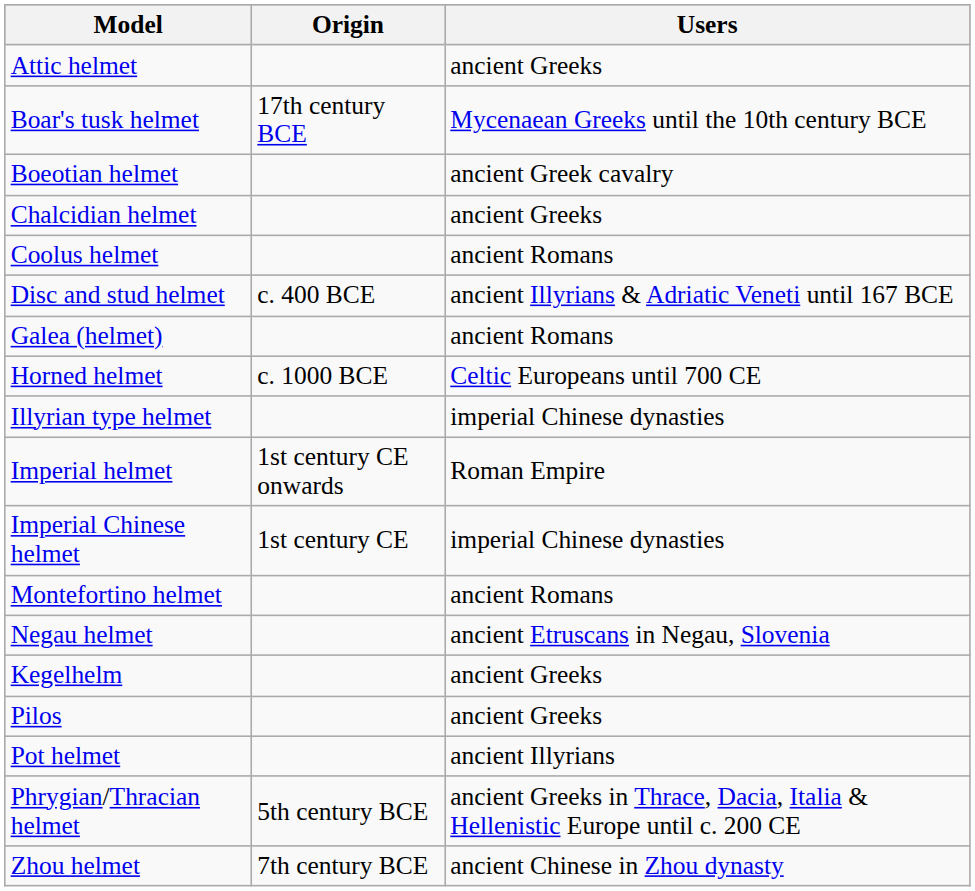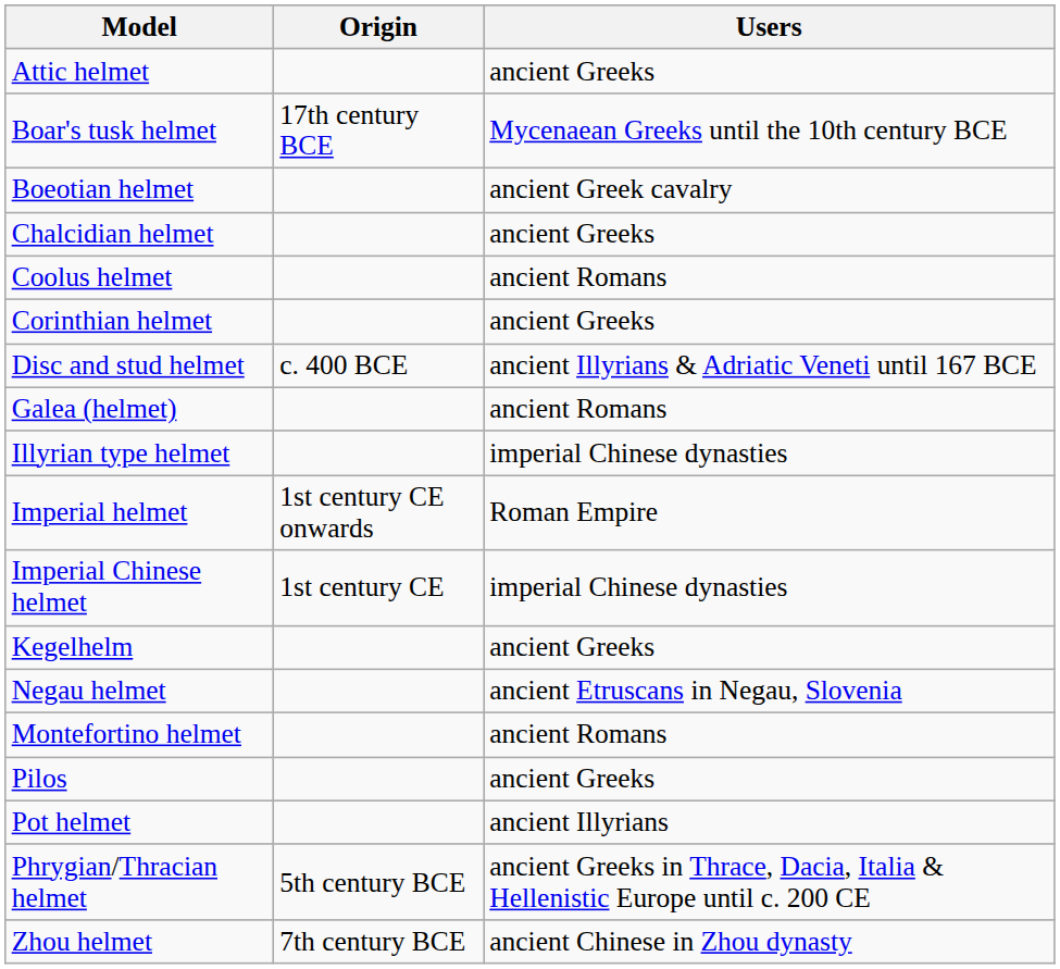+ row: Corinthian helmet | ancient Greeks
- row: Horned helmet | c. 1000 BCE | Celtic Europeans until 700 CE
rows swapped: Kegelhelm <-> Montefortino helmet
